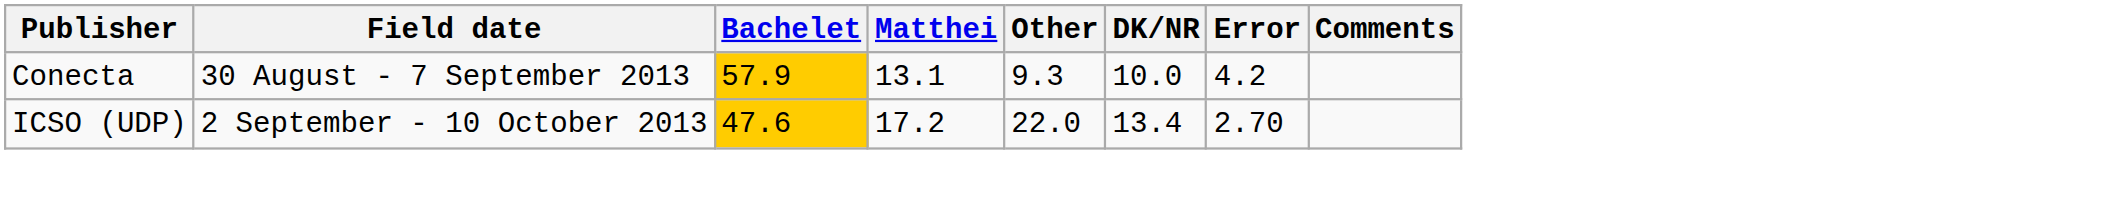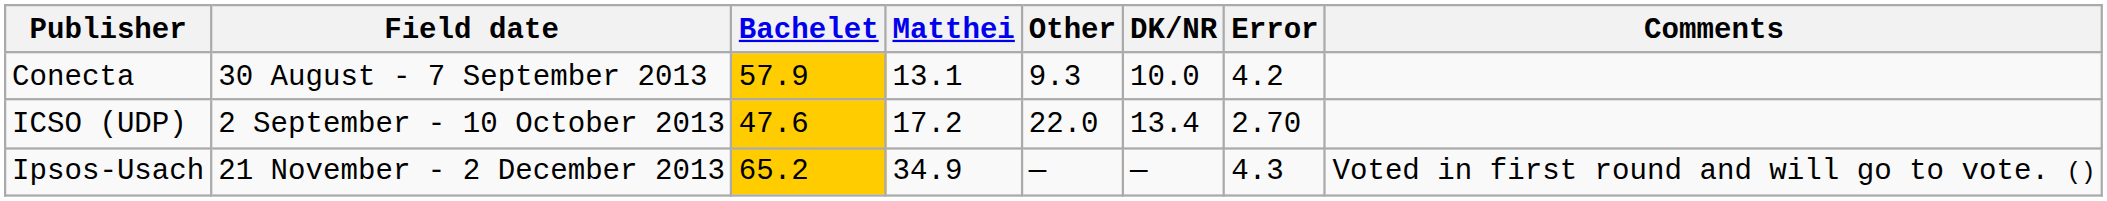+ row: Ipsos-Usach | 21 November - 2 December 2013 | 65.2 | 34.9 | — | — | 4.3 | Voted in first round and will go to vote. ()
